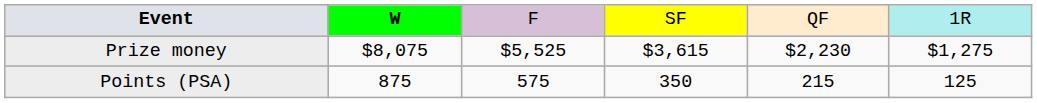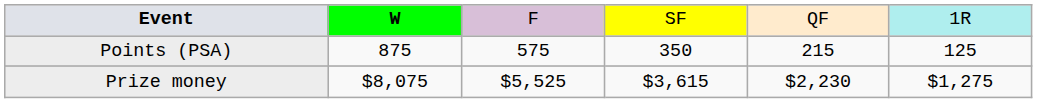rows swapped: Points (PSA) <-> Prize money
